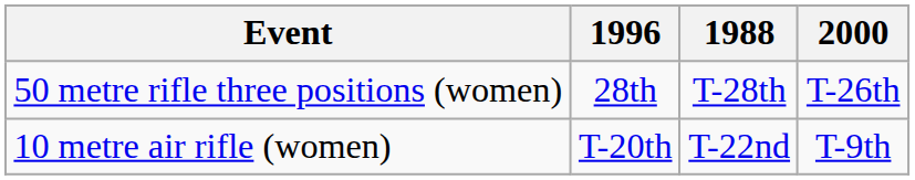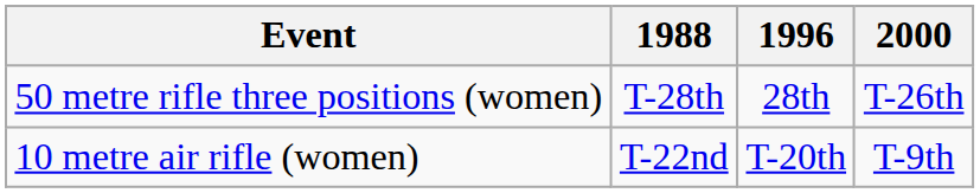columns swapped: 1988 <-> 1996
